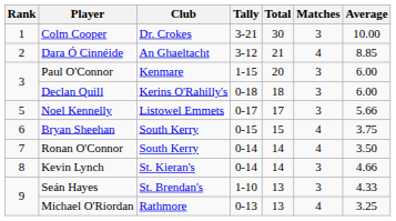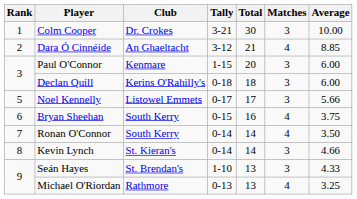Bryan Sheehan | Total: 15 -> 16
